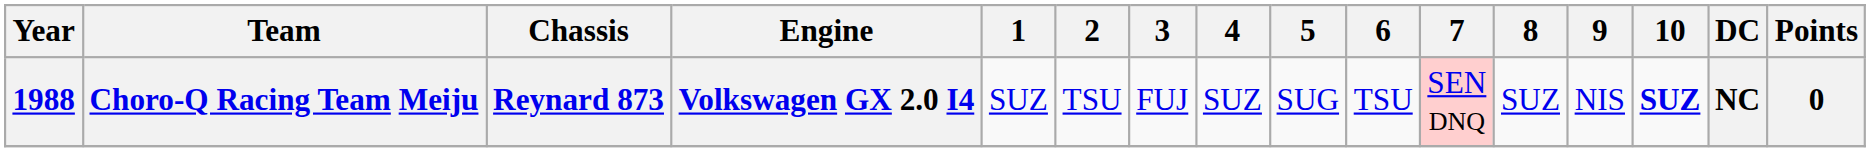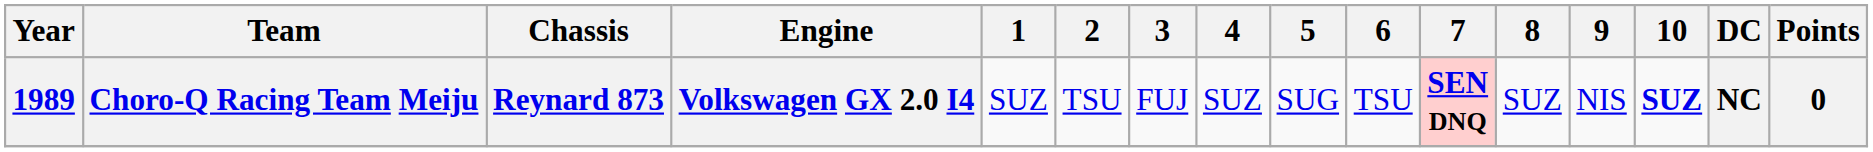Choro-Q Racing Team Meiju | Year: 1988 -> 1989
Choro-Q Racing Team Meiju | 7: normal -> bold
